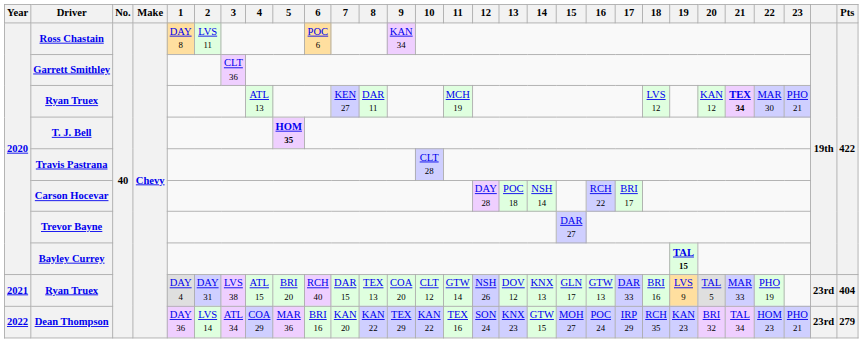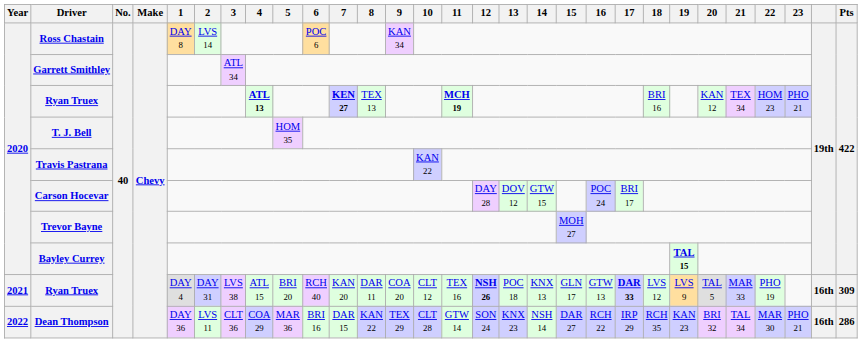Ross Chastain | 2: LVS 11 -> LVS 14
Garrett Smithley | 3: CLT 36 -> ATL 34
2020 / Ryan Truex | 4: normal -> bold
2020 / Ryan Truex | 7: normal -> bold
2020 / Ryan Truex | 8: DAR 11 -> TEX 13
2020 / Ryan Truex | 11: normal -> bold
2020 / Ryan Truex | 18: LVS 12 -> BRI 16
2020 / Ryan Truex | 21: bold -> normal
2020 / Ryan Truex | 22: MAR 30 -> HOM 23
T. J. Bell | 5: bold -> normal
Travis Pastrana | 10: CLT 28 -> KAN 22
Carson Hocevar | 13: POC 18 -> DOV 12
Carson Hocevar | 14: NSH 14 -> GTW 15
Carson Hocevar | 16: RCH 22 -> POC 24
Trevor Bayne | 15: DAR 27 -> MOH 27
2021 / Ryan Truex | 7: DAR 15 -> KAN 20
2021 / Ryan Truex | 8: TEX 13 -> DAR 11
2021 / Ryan Truex | 11: GTW 14 -> TEX 16
2021 / Ryan Truex | 12: normal -> bold
2021 / Ryan Truex | 13: DOV 12 -> POC 18
2021 / Ryan Truex | 17: normal -> bold
2021 / Ryan Truex | 18: BRI 16 -> LVS 12
2021 / Ryan Truex | column 28: 23rd -> 16th
2021 / Ryan Truex | Pts: 404 -> 309
Dean Thompson | 2: LVS 14 -> LVS 11
Dean Thompson | 3: ATL 34 -> CLT 36
Dean Thompson | 7: KAN 20 -> DAR 15
Dean Thompson | 10: KAN 22 -> CLT 28
Dean Thompson | 11: TEX 16 -> GTW 14
Dean Thompson | 14: GTW 15 -> NSH 14
Dean Thompson | 15: MOH 27 -> DAR 27
Dean Thompson | 16: POC 24 -> RCH 22
Dean Thompson | 22: HOM 23 -> MAR 30
Dean Thompson | column 28: 23rd -> 16th
Dean Thompson | Pts: 279 -> 286
